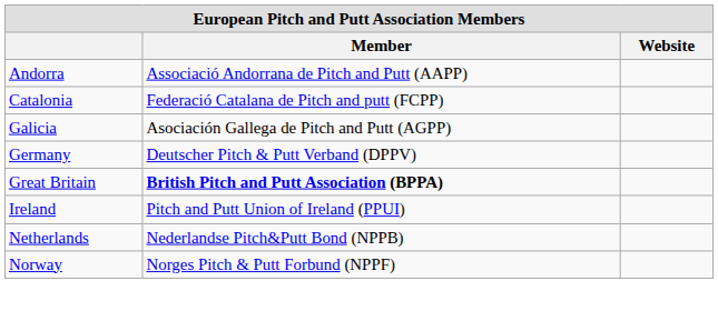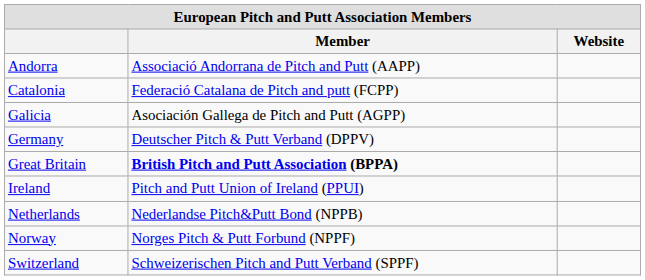+ row: Switzerland | Schweizerischen Pitch and Putt Verband (SPPF)
